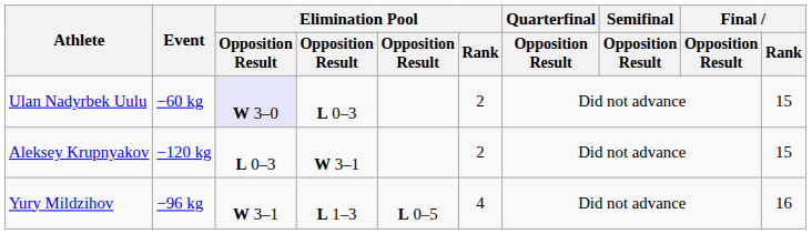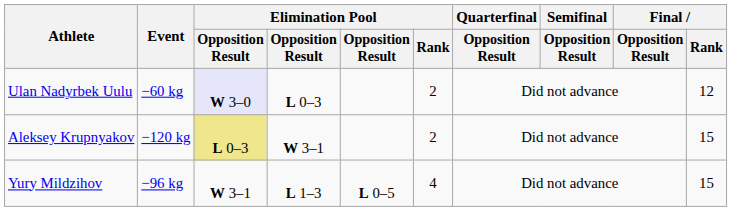Ulan Nadyrbek Uulu | Final / Rank: 15 -> 12
Aleksey Krupnyakov | column 3: no background -> khaki background
Yury Mildzihov | Final / Rank: 16 -> 15
